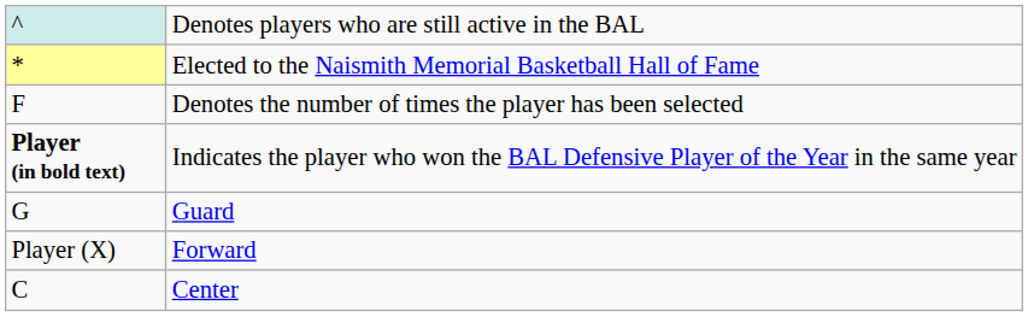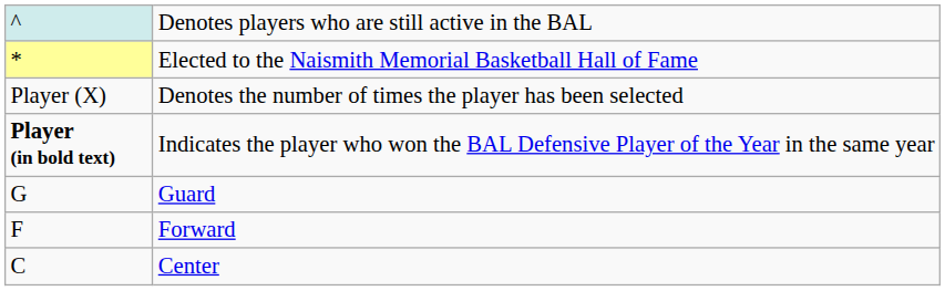Denotes the number of times the player has been selected | column 1: F -> Player (X)
Forward | column 1: Player (X) -> F
